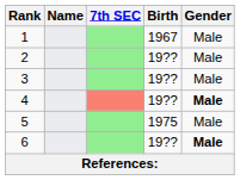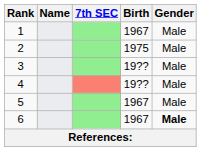2 | Birth: 19?? -> 1975
4 | Gender: bold -> normal
5 | Birth: 1975 -> 1967
6 | Birth: 19?? -> 1967
